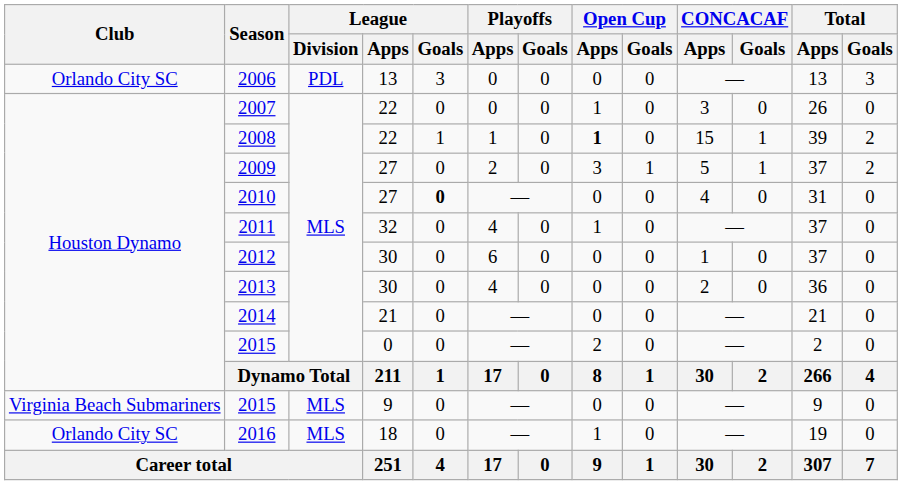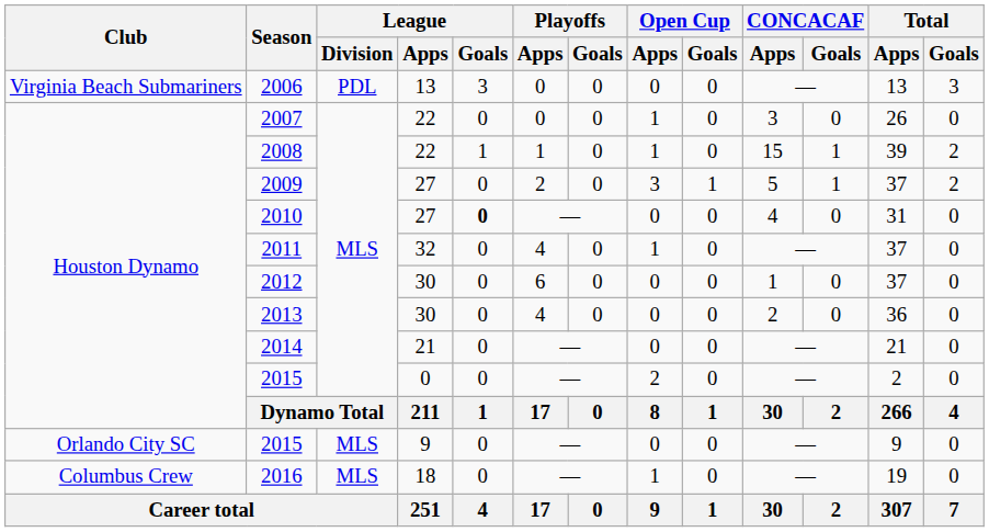2006 | Club: Orlando City SC -> Virginia Beach Submariners
2008 | Open Cup / Apps: bold -> normal
2015 / 9 | Club: Virginia Beach Submariners -> Orlando City SC
2016 | Club: Orlando City SC -> Columbus Crew
